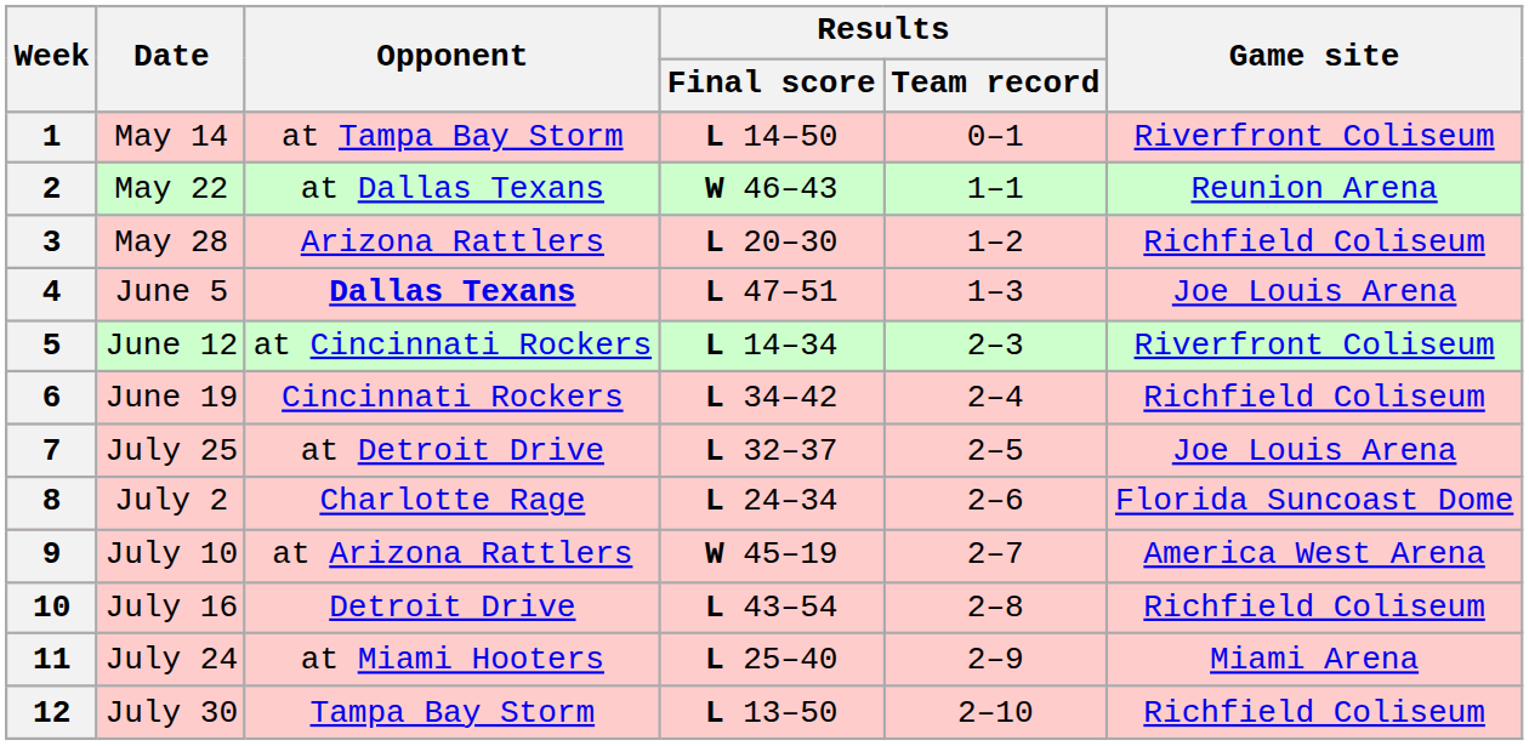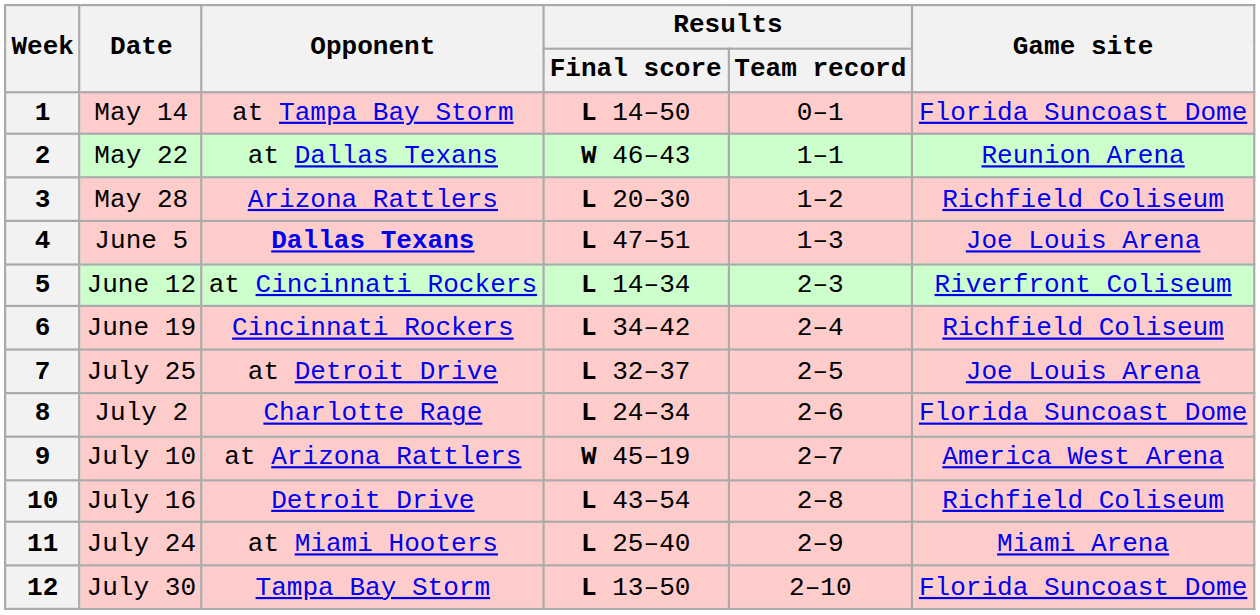1 | Game site: Riverfront Coliseum -> Florida Suncoast Dome
12 | Game site: Richfield Coliseum -> Florida Suncoast Dome
